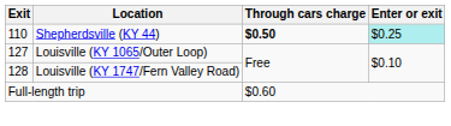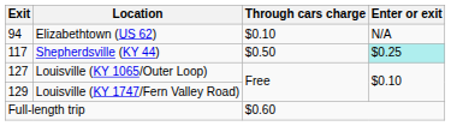+ row: 94 | Elizabethtown (US 62) | $0.10 | N/A
Shepherdsville (KY 44) | Exit: 110 -> 117
Shepherdsville (KY 44) | Through cars charge: bold -> normal
Louisville (KY 1747/Fern Valley Road) | Exit: 128 -> 129
